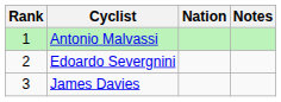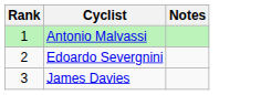- column: Nation
